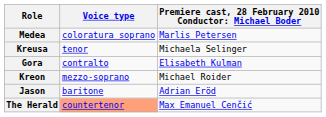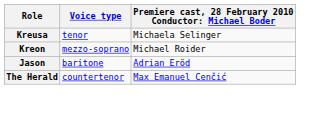- row: Medea | coloratura soprano | Marlis Petersen
- row: Gora | contralto | Elisabeth Kulman
The Herald | Voice type: lightsalmon background -> no background
